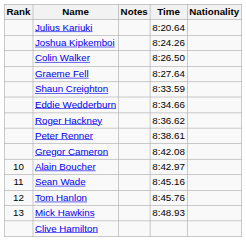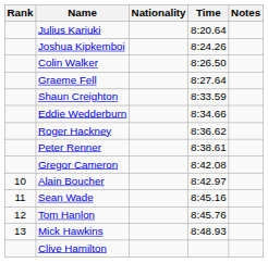columns swapped: Nationality <-> Notes
